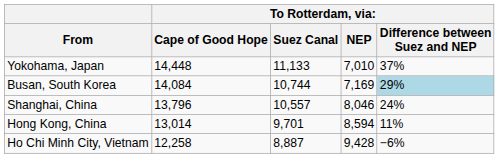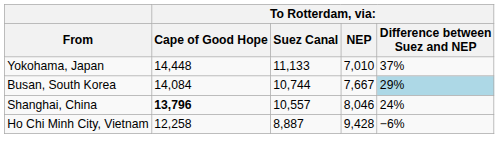Busan, South Korea | column 4: 7,169 -> 7,667
Shanghai, China | column 2: normal -> bold
- row: Hong Kong, China | 13,014 | 9,701 | 8,594 | 11%
